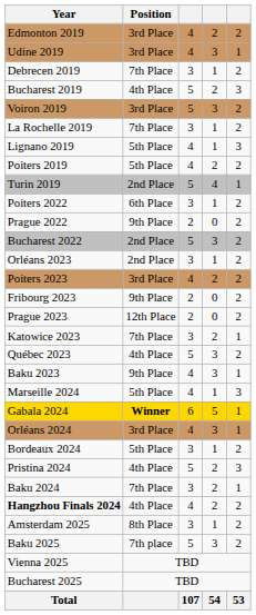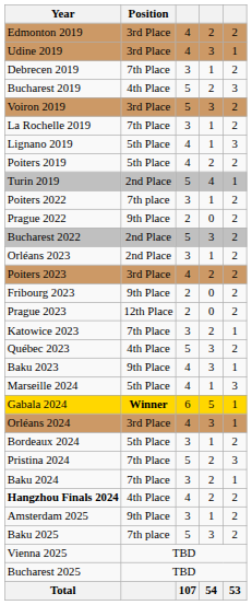Poiters 2022 | Position: 6th Place -> 7th place
Pristina 2024 | Position: 4th Place -> 7th Place
Amsterdam 2025 | Position: 8th Place -> 9th Place
